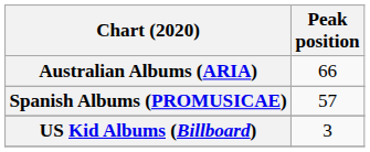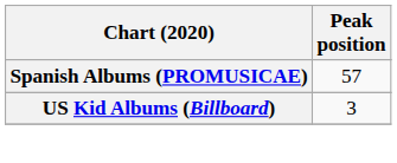- row: Australian Albums (ARIA) | 66
